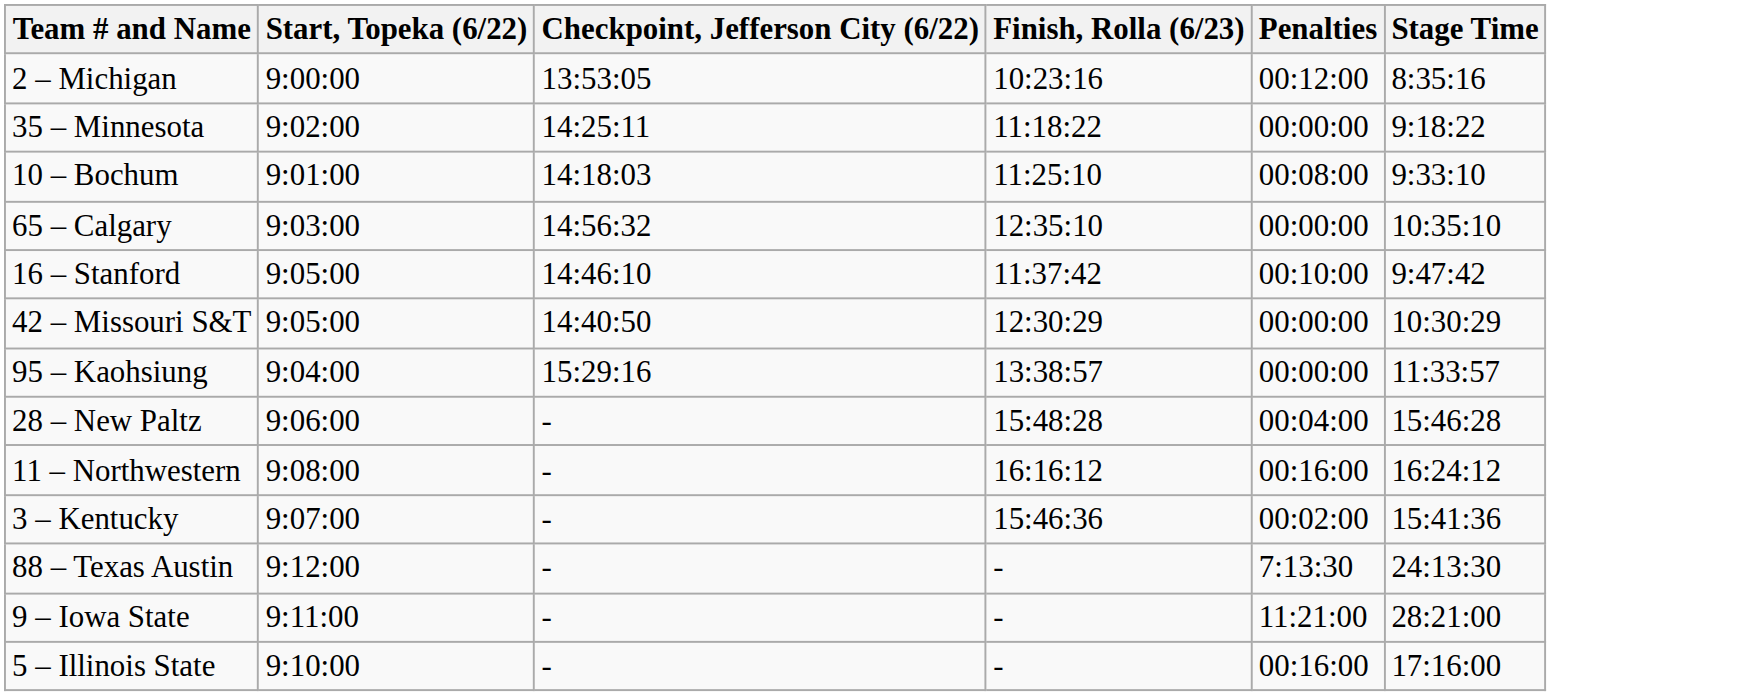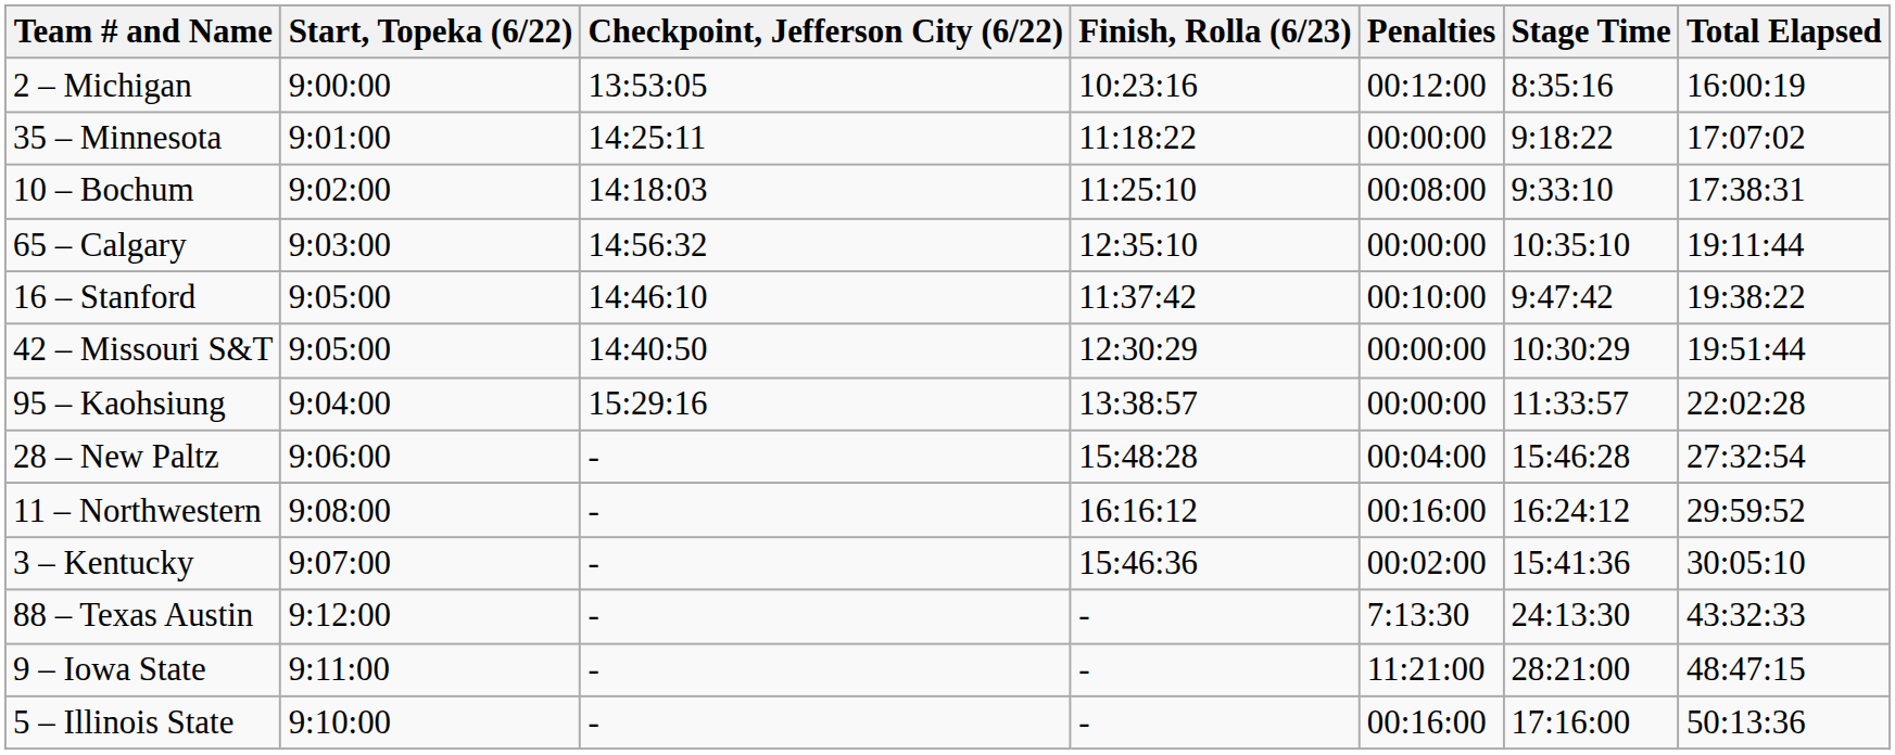+ column: Total Elapsed | 16:00:19 | 17:07:02 | 17:38:31 | 19:11:44 | 19:38:22 | 19:51:44 | 22:02:28 | 27:32:54 | 29:59:52 | 30:05:10 | 43:32:33 | 48:47:15 | 50:13:36
35 – Minnesota | Start, Topeka (6/22): 9:02:00 -> 9:01:00
10 – Bochum | Start, Topeka (6/22): 9:01:00 -> 9:02:00
